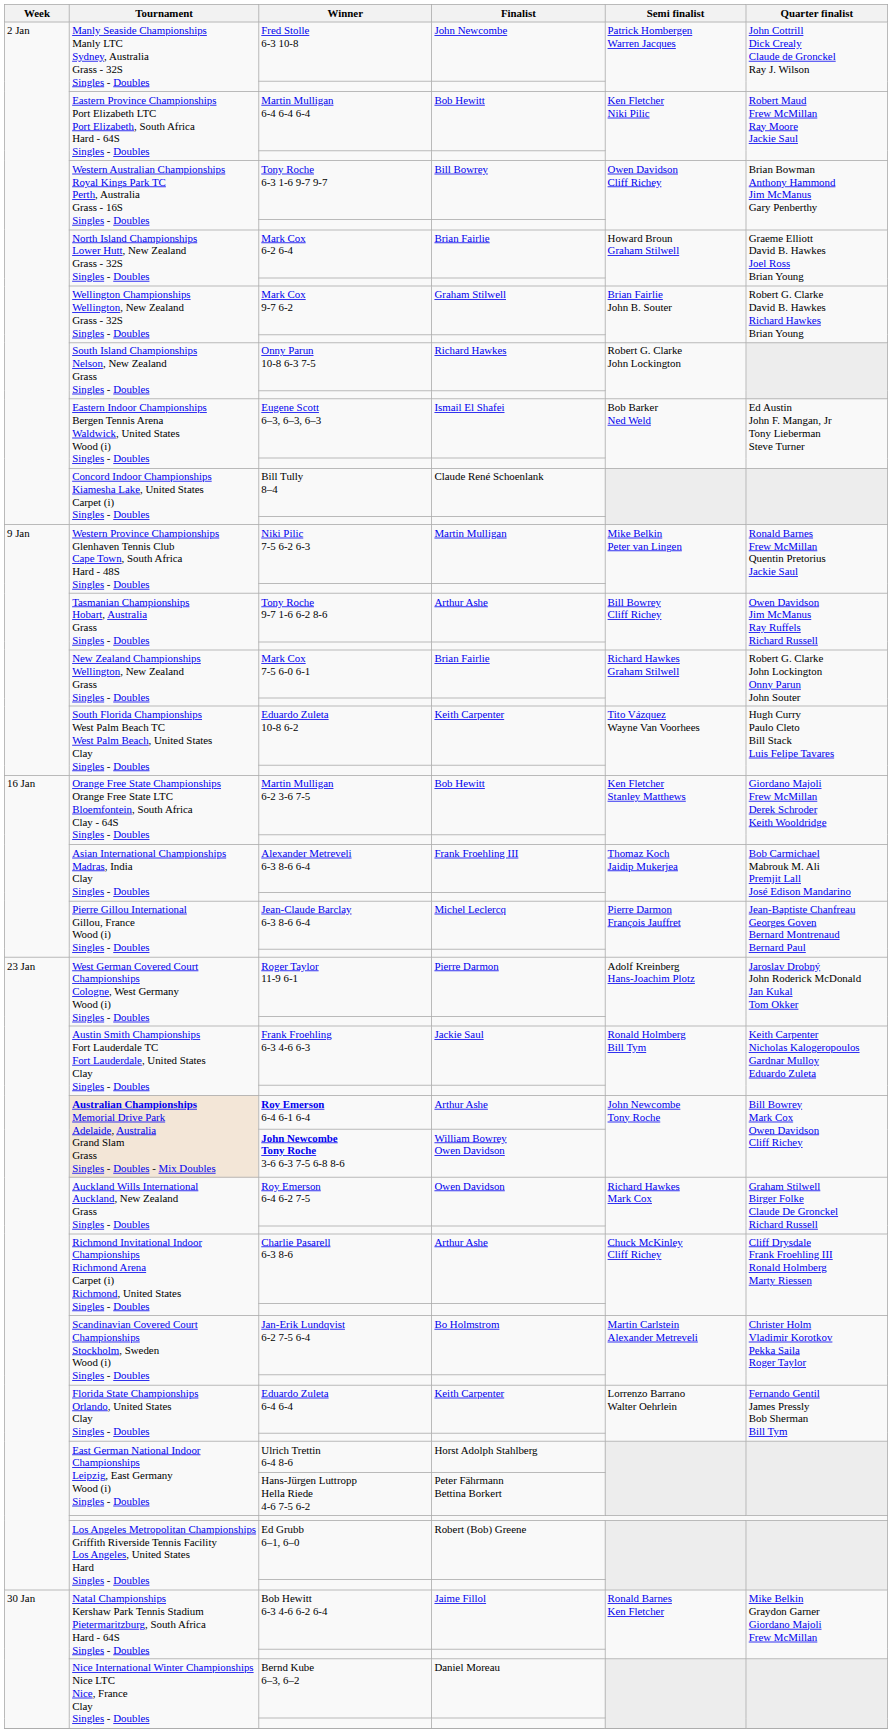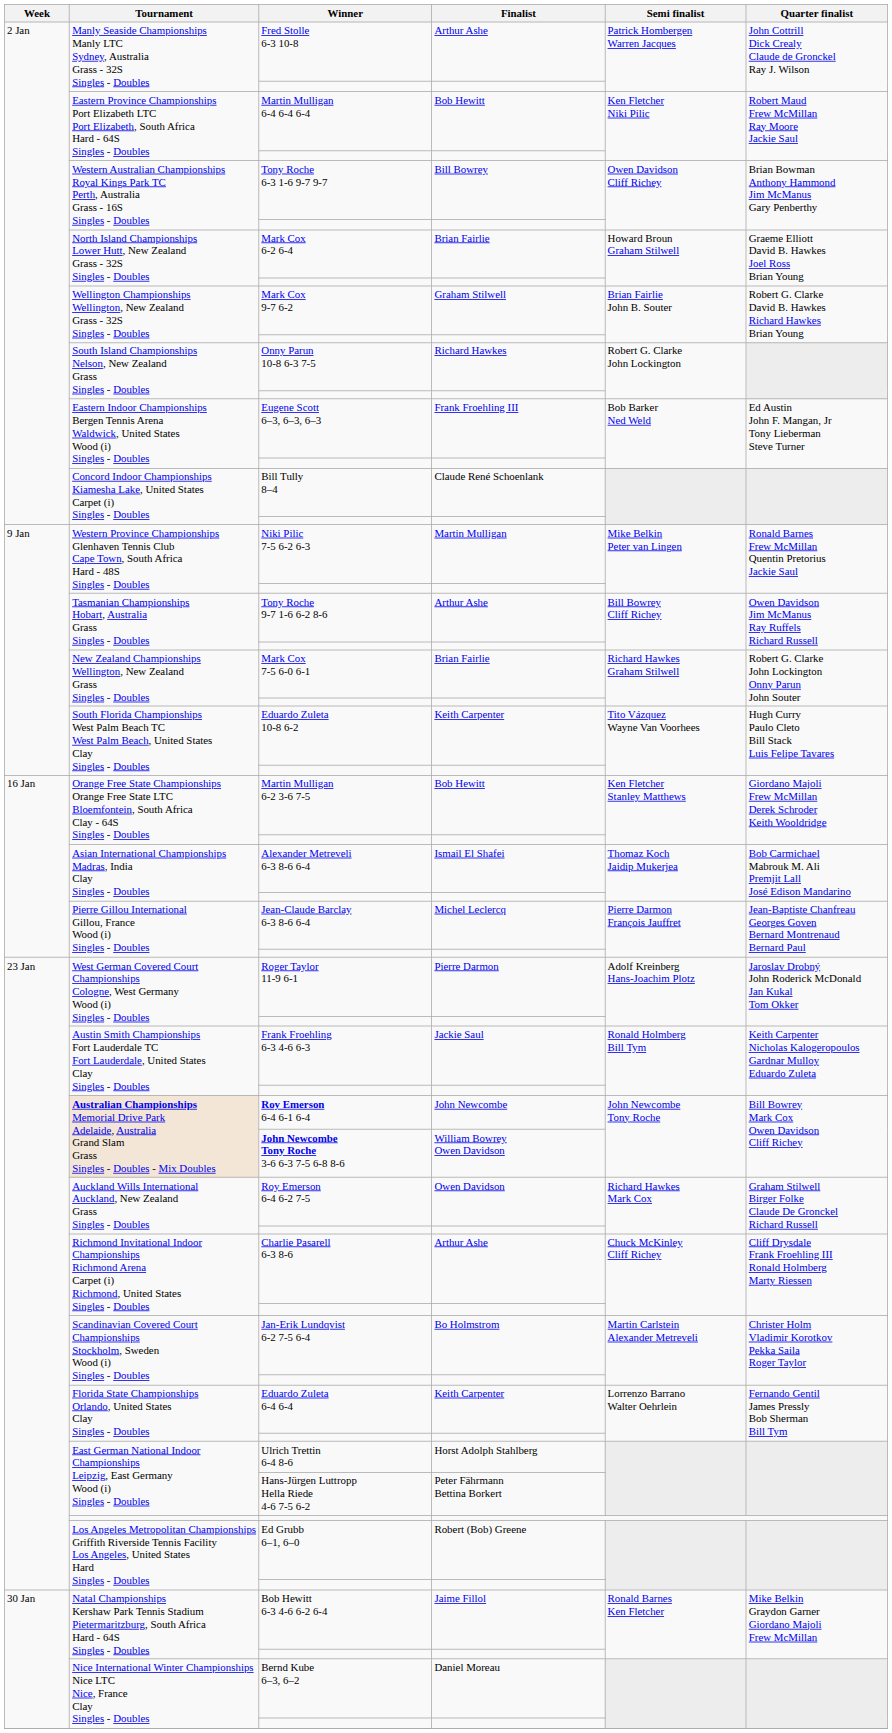Fred Stolle 6-3 10-8 | Finalist: John Newcombe -> Arthur Ashe
Eugene Scott 6–3, 6–3, 6–3 | Finalist: Ismail El Shafei -> Frank Froehling III
Alexander Metreveli 6-3 8-6 6-4 | Finalist: Frank Froehling III -> Ismail El Shafei
Roy Emerson 6-4 6-1 6-4 | Finalist: Arthur Ashe -> John Newcombe
